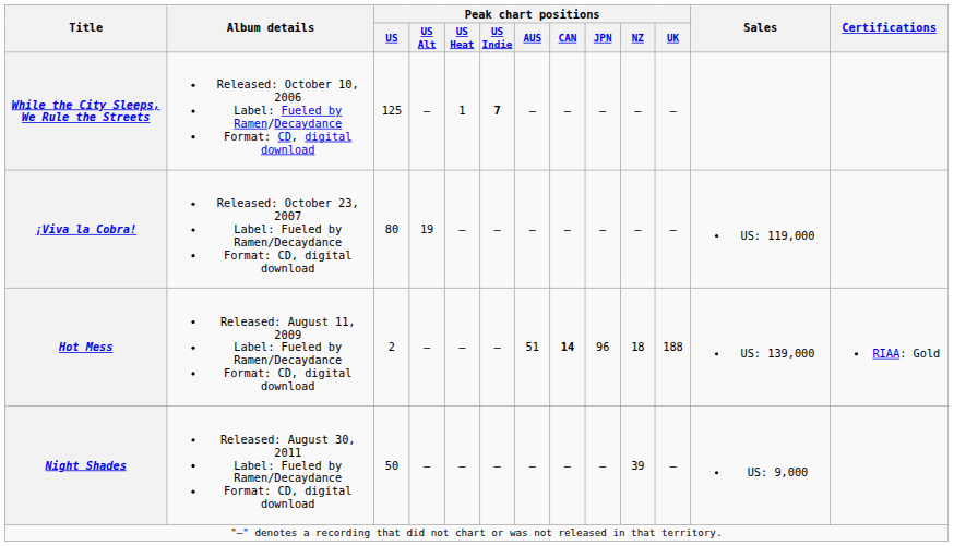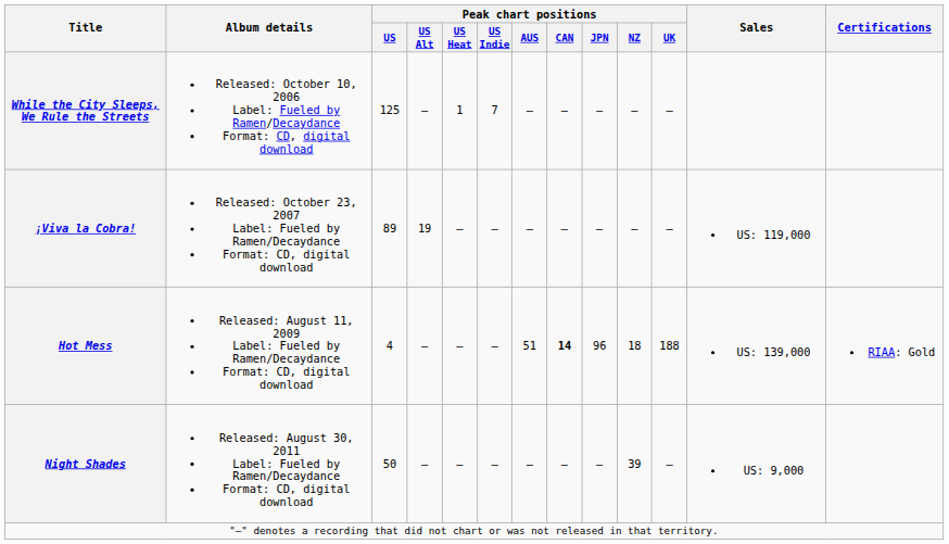While the City Sleeps, We Rule the Streets | Peak chart positions / US Indie: bold -> normal
¡Viva la Cobra! | Peak chart positions / US: 80 -> 89
Hot Mess | Peak chart positions / US: 2 -> 4
